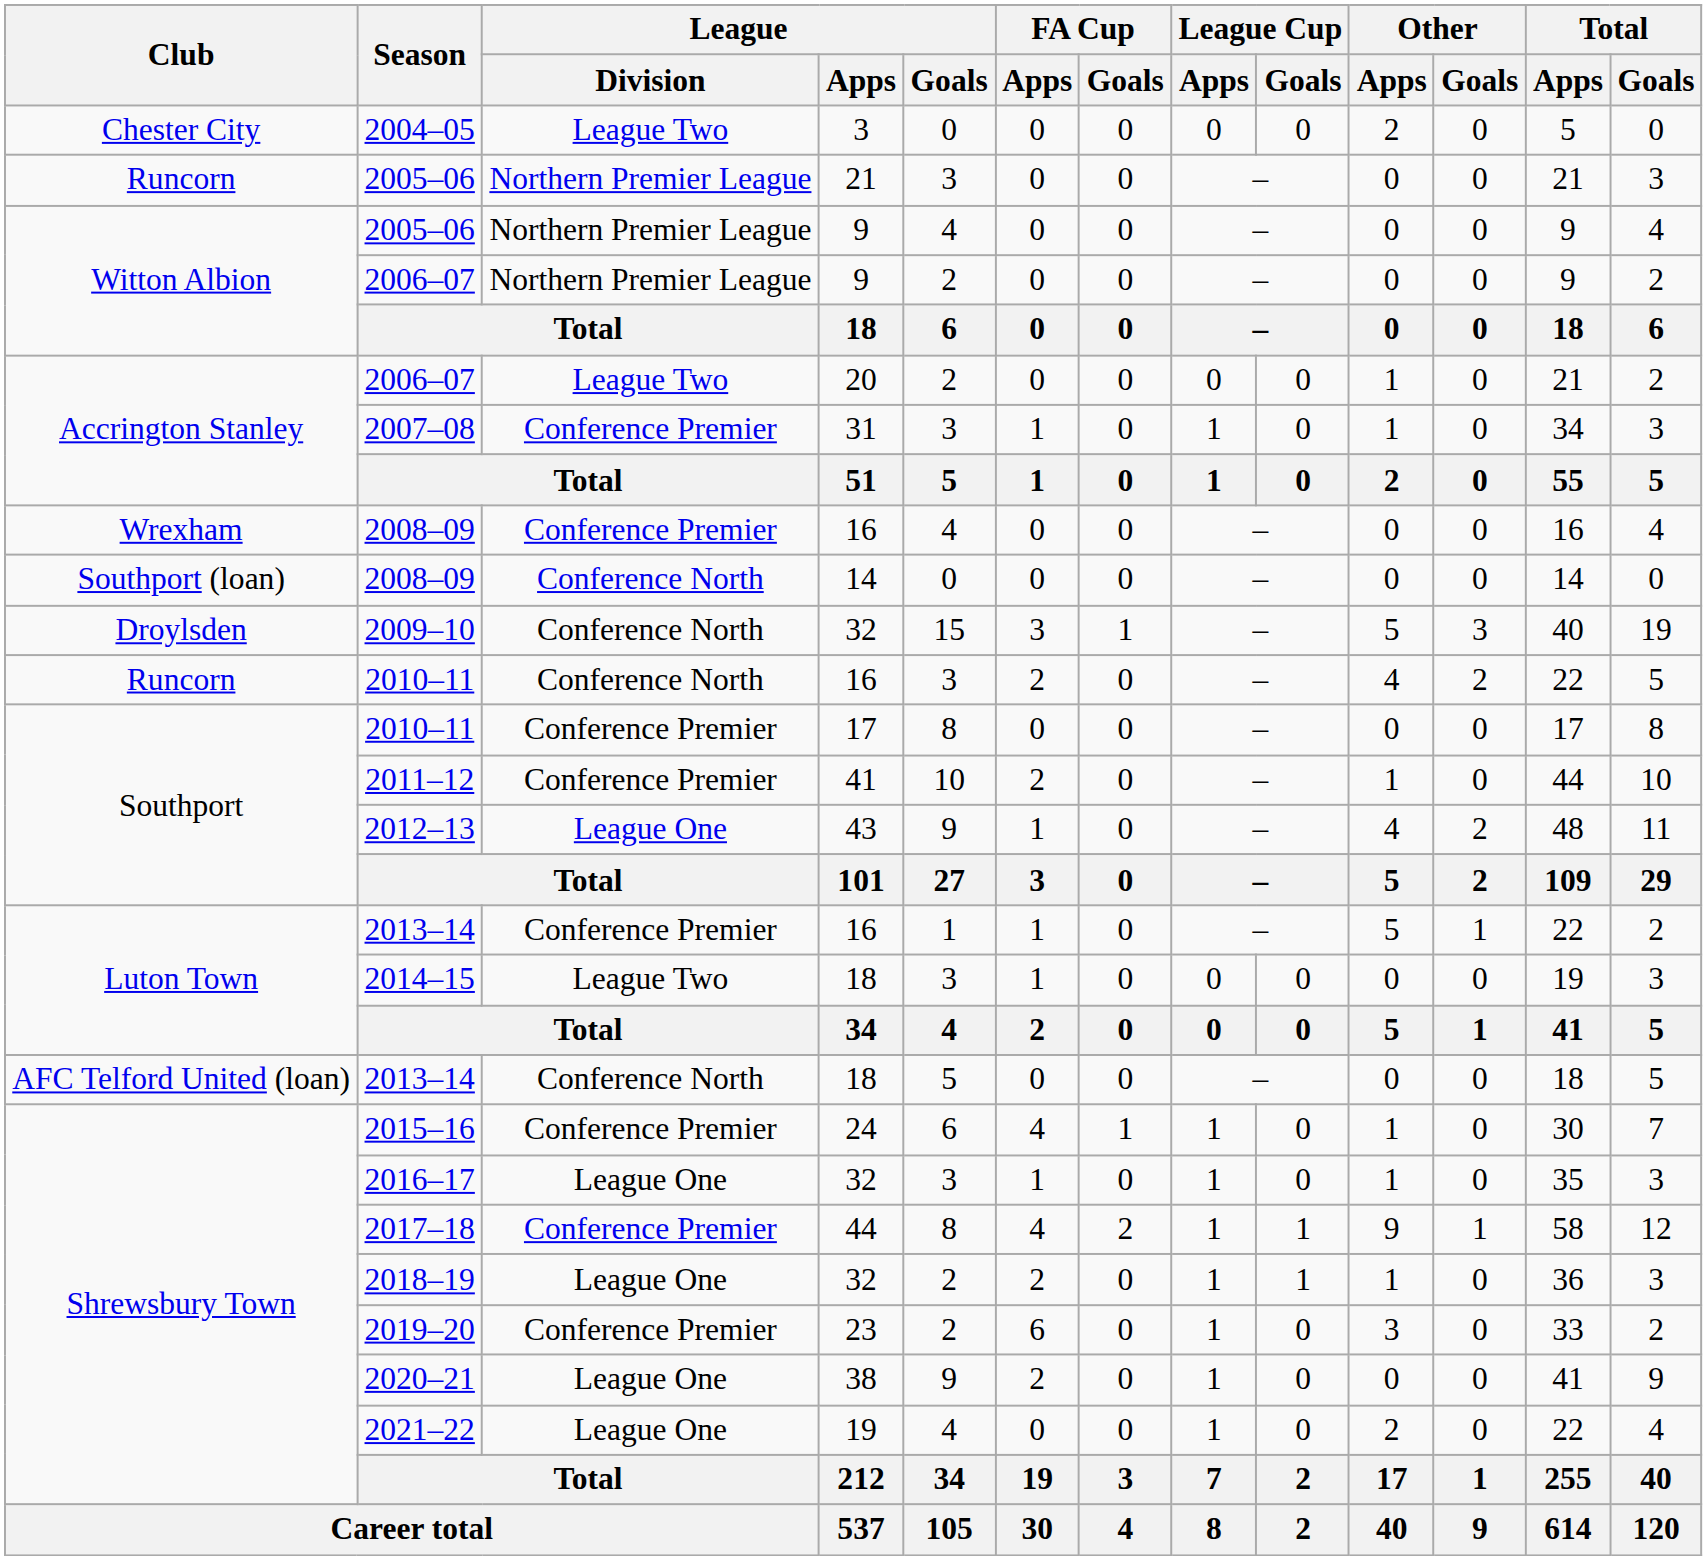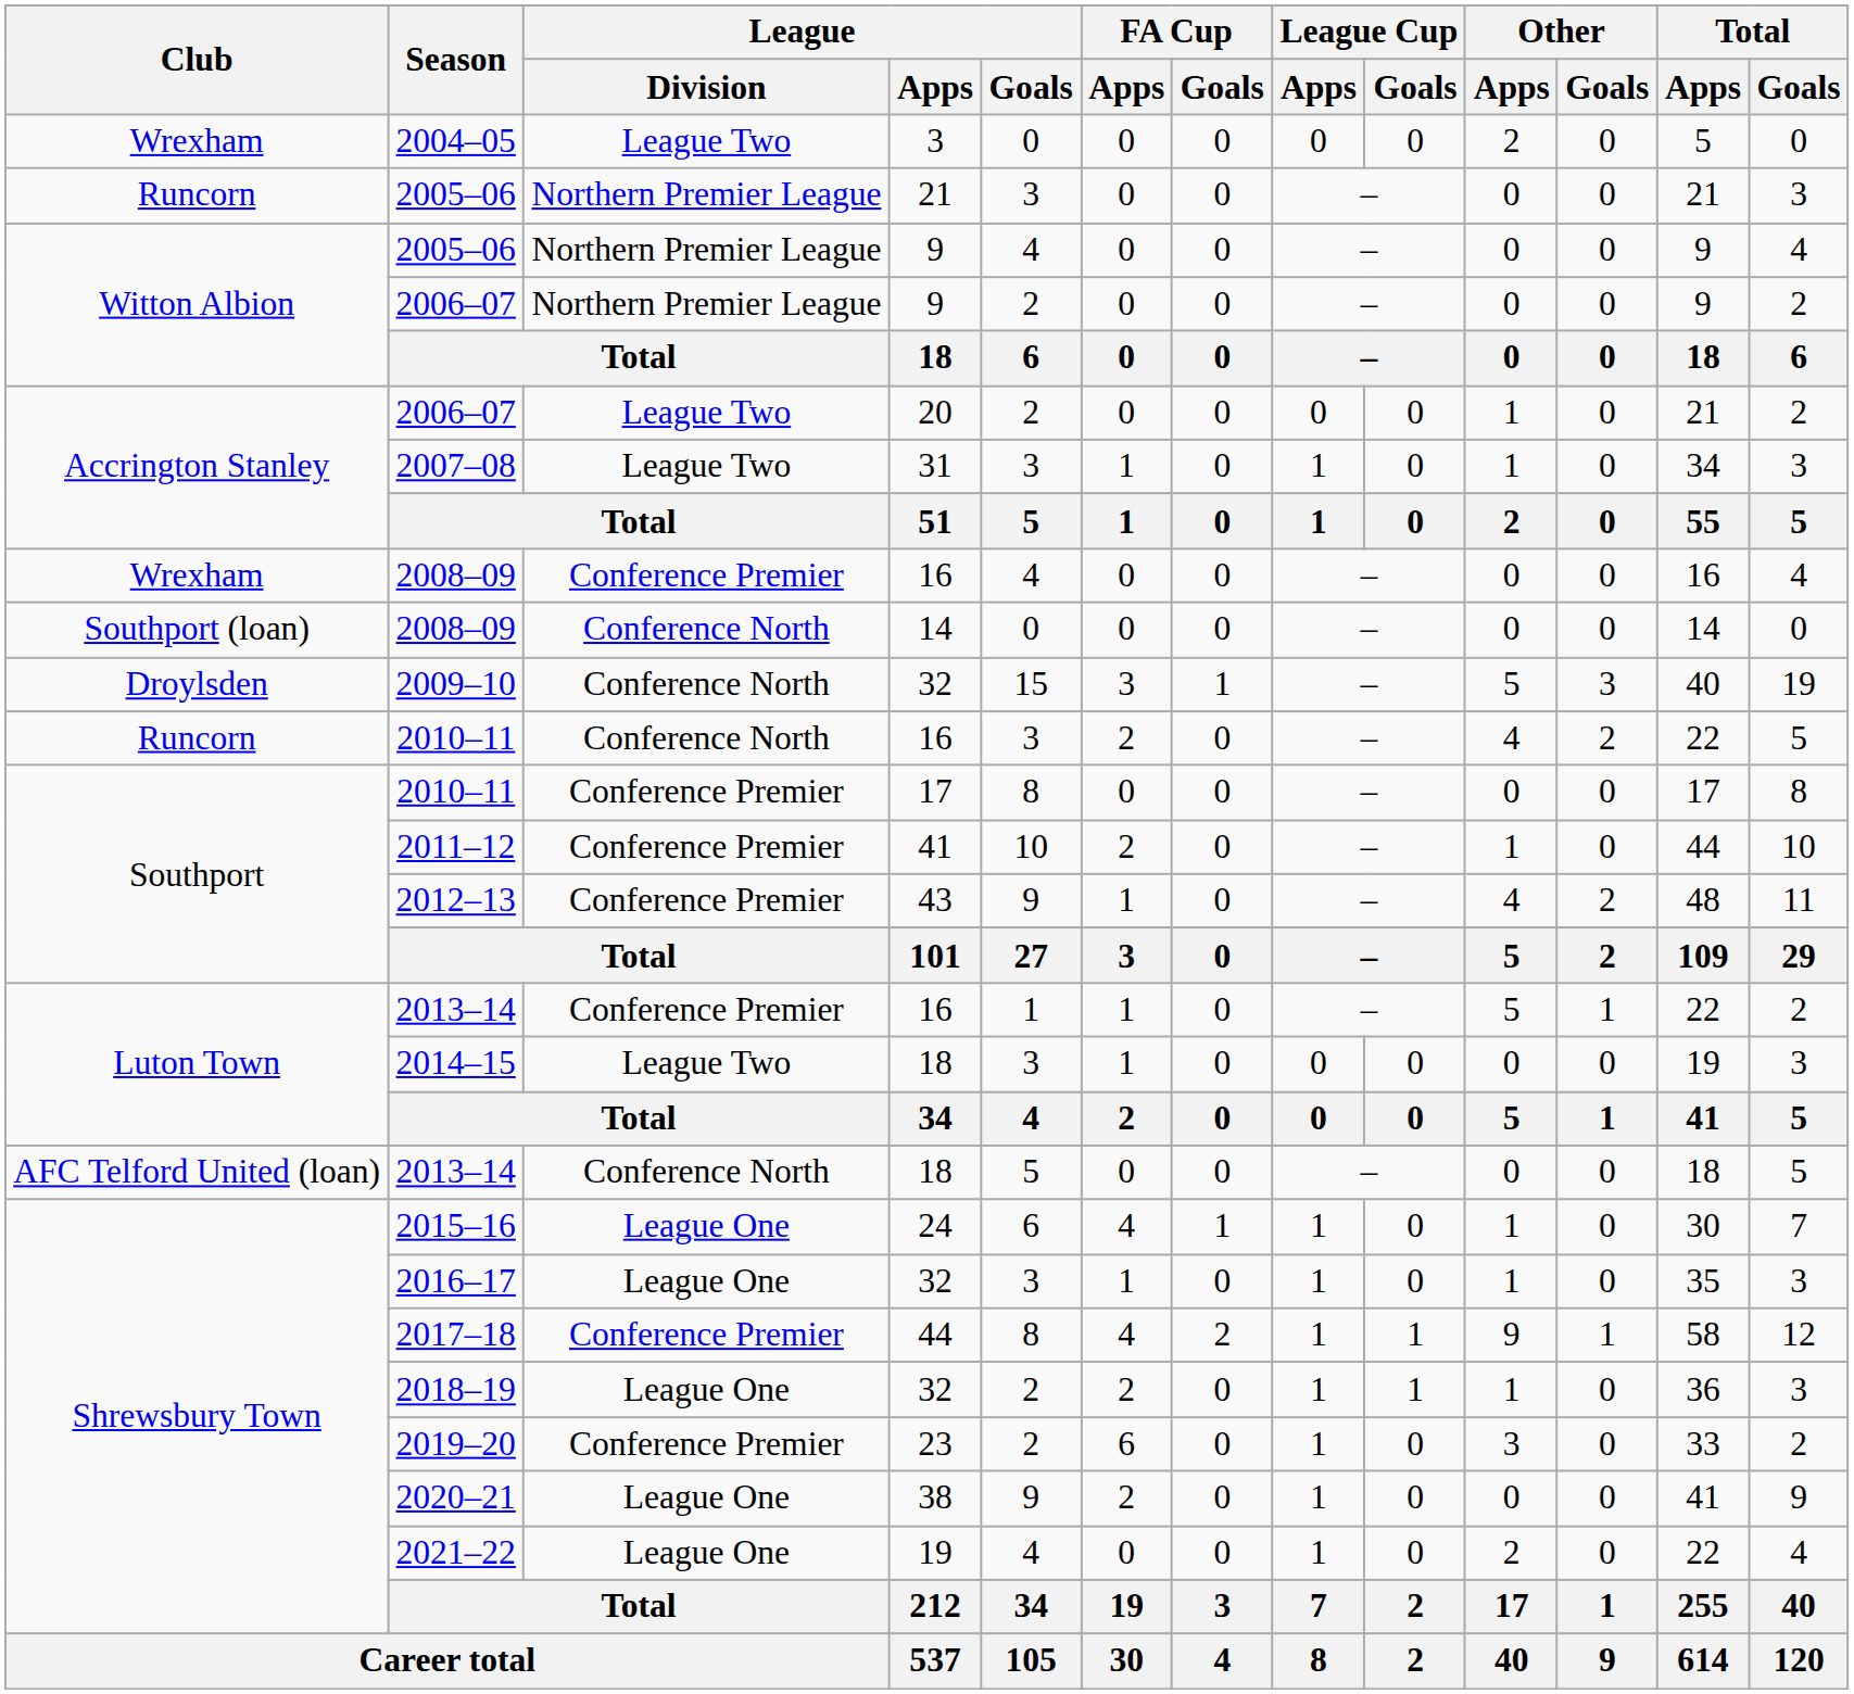2004–05 | Club: Chester City -> Wrexham
2007–08 | League / Division: Conference Premier -> League Two
2012–13 | League / Division: League One -> Conference Premier
2015–16 | League / Division: Conference Premier -> League One
